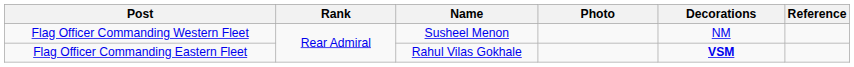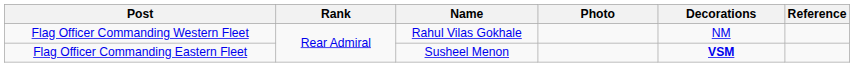Flag Officer Commanding Western Fleet | Name: Susheel Menon -> Rahul Vilas Gokhale
Flag Officer Commanding Eastern Fleet | Name: Rahul Vilas Gokhale -> Susheel Menon
